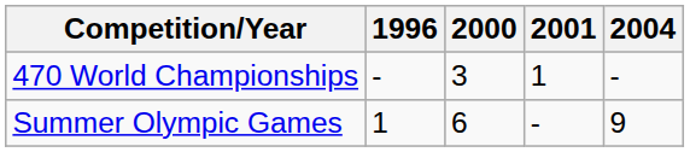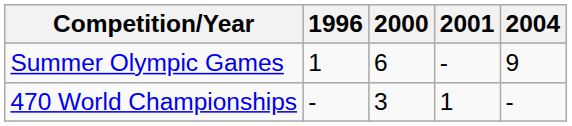rows swapped: Summer Olympic Games <-> 470 World Championships
